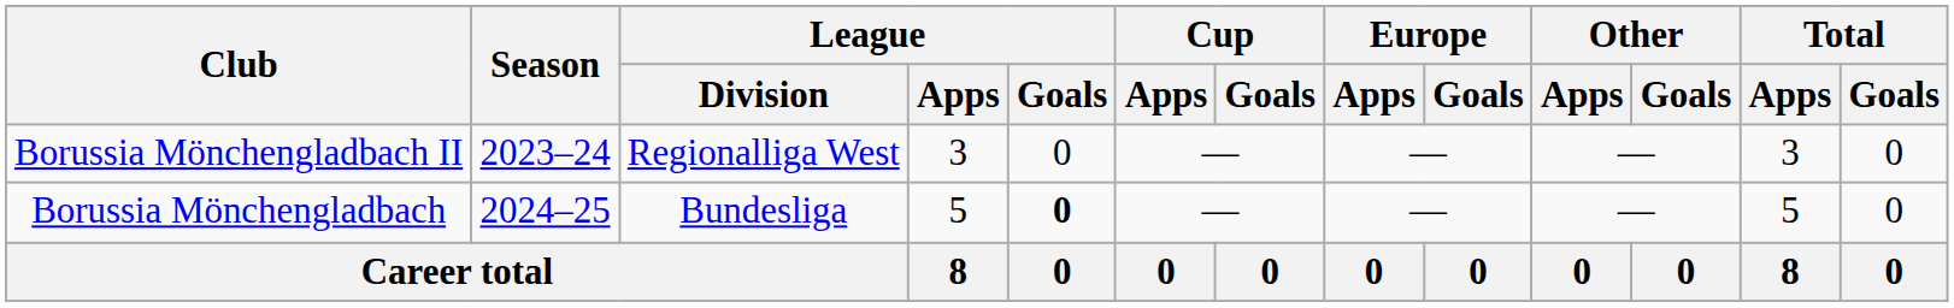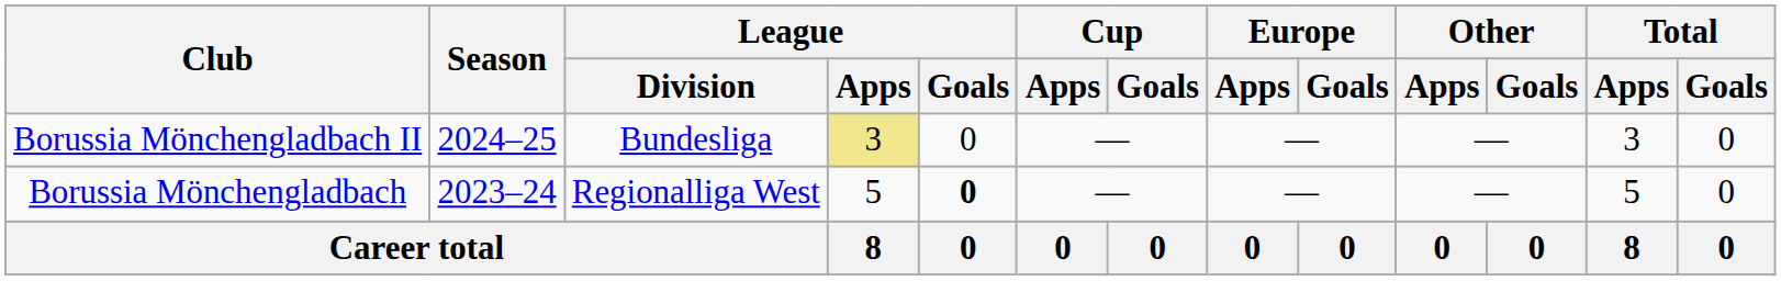Borussia Mönchengladbach II | Season: 2023–24 -> 2024–25
Borussia Mönchengladbach II | League / Division: Regionalliga West -> Bundesliga
Borussia Mönchengladbach II | League / Apps: no background -> khaki background
Borussia Mönchengladbach | Season: 2024–25 -> 2023–24
Borussia Mönchengladbach | League / Division: Bundesliga -> Regionalliga West
